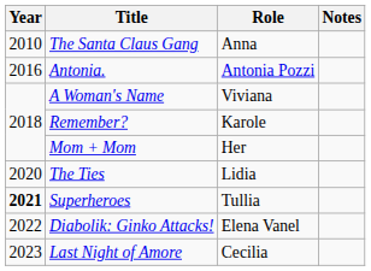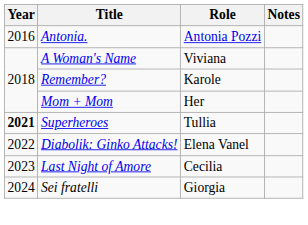- row: 2010 | The Santa Claus Gang | Anna
- row: 2020 | The Ties | Lidia
+ row: 2024 | Sei fratelli | Giorgia
